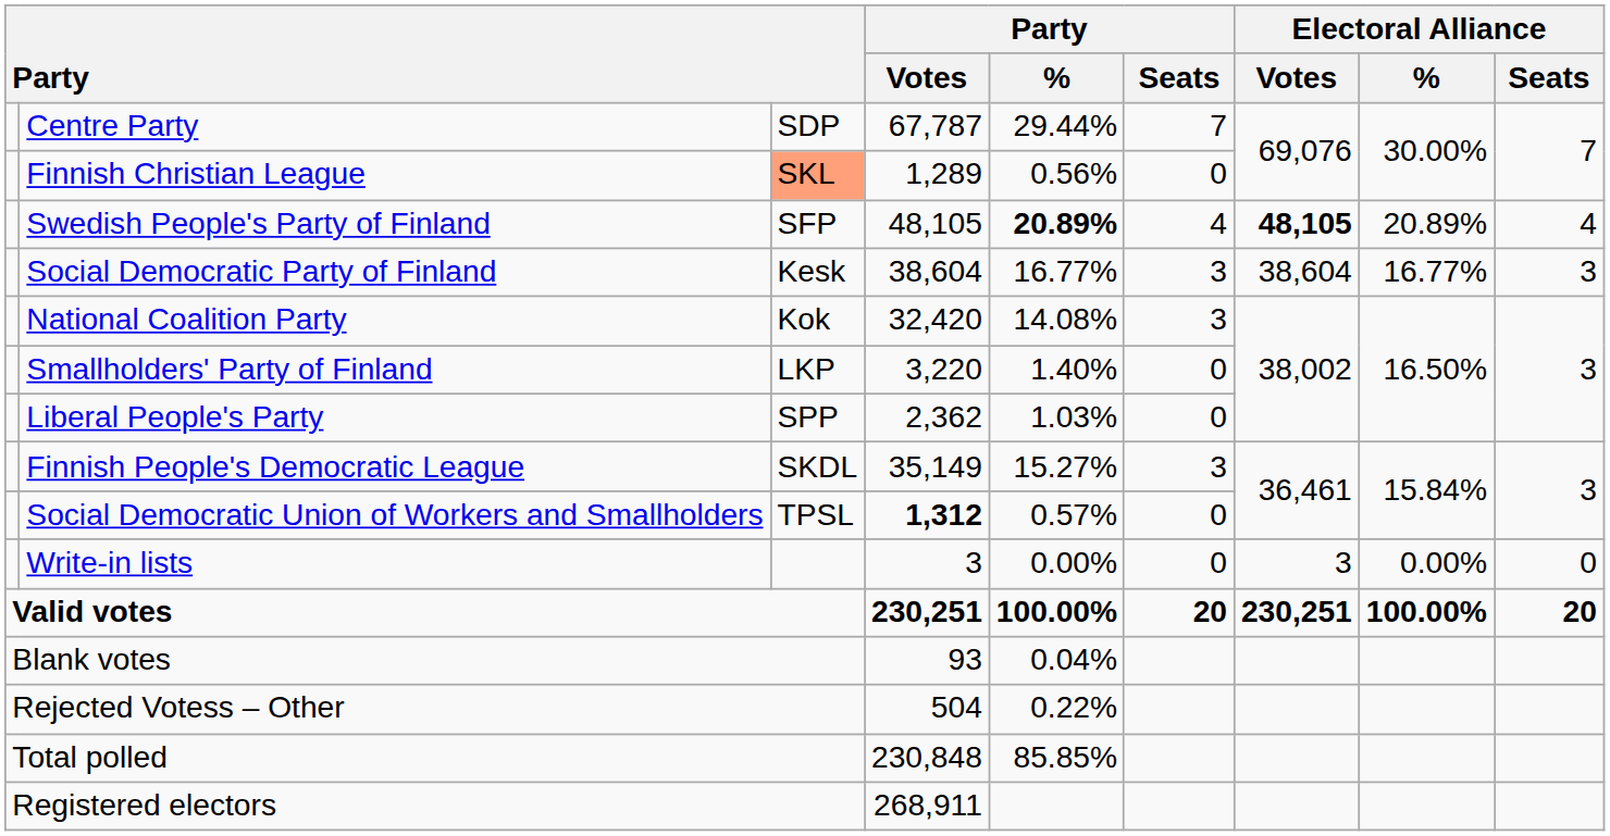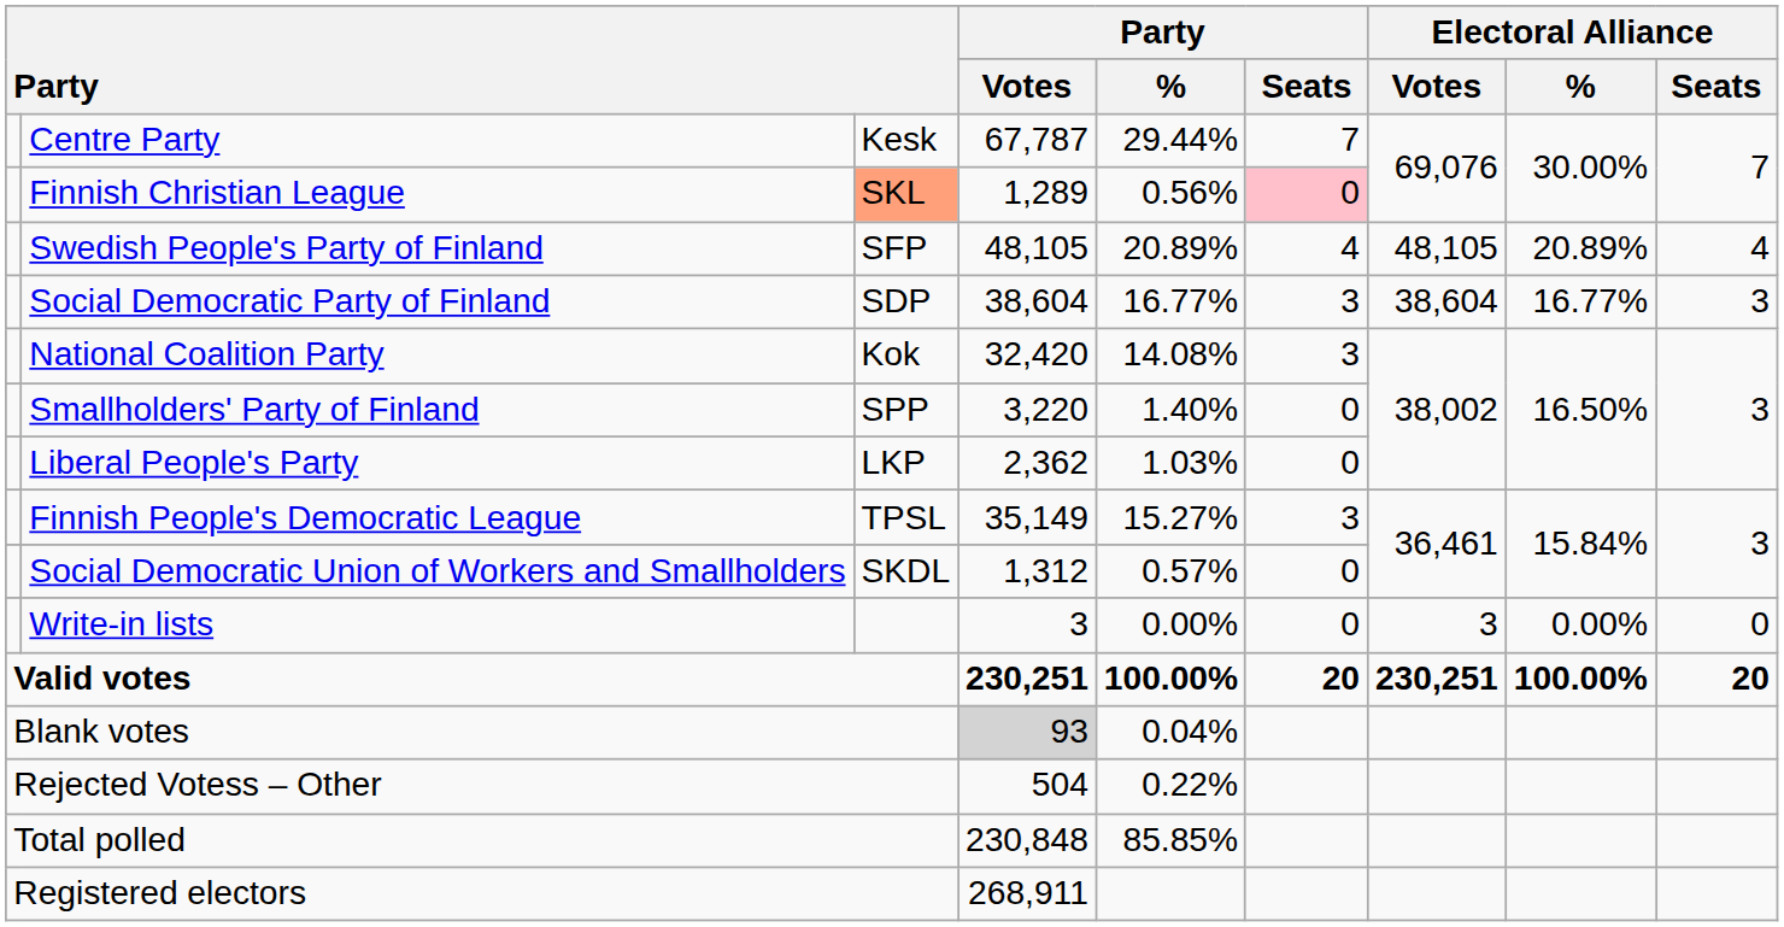Centre Party | column 3: SDP -> Kesk
Finnish Christian League | Party / Seats: no background -> pink background
Swedish People's Party of Finland | Party / %: bold -> normal
Swedish People's Party of Finland | Electoral Alliance / Votes: bold -> normal
Social Democratic Party of Finland | column 3: Kesk -> SDP
Smallholders' Party of Finland | column 3: LKP -> SPP
Liberal People's Party | column 3: SPP -> LKP
Finnish People's Democratic League | column 3: SKDL -> TPSL
Social Democratic Union of Workers and Smallholders | column 3: TPSL -> SKDL
Social Democratic Union of Workers and Smallholders | Party / Votes: bold -> normal
Blank votes | Party / Votes: no background -> lightgrey background
